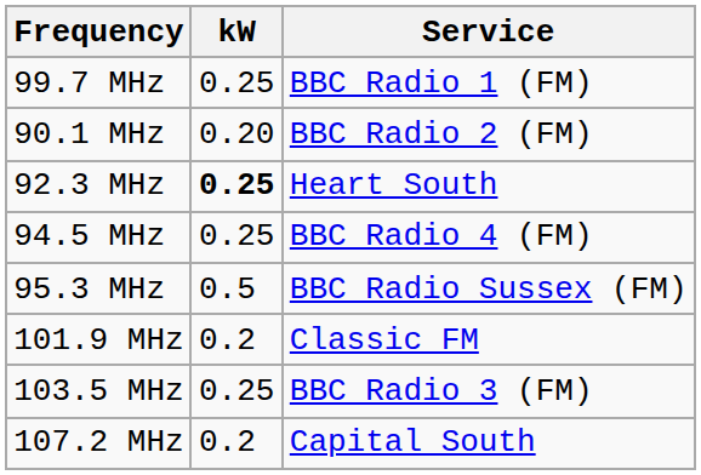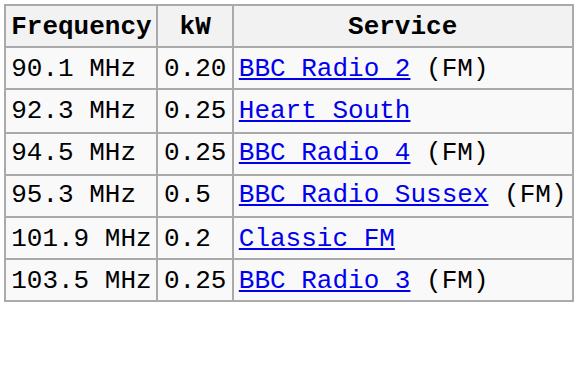- row: 99.7 MHz | 0.25 | BBC Radio 1 (FM)
92.3 MHz | kW: bold -> normal
- row: 107.2 MHz | 0.2 | Capital South
